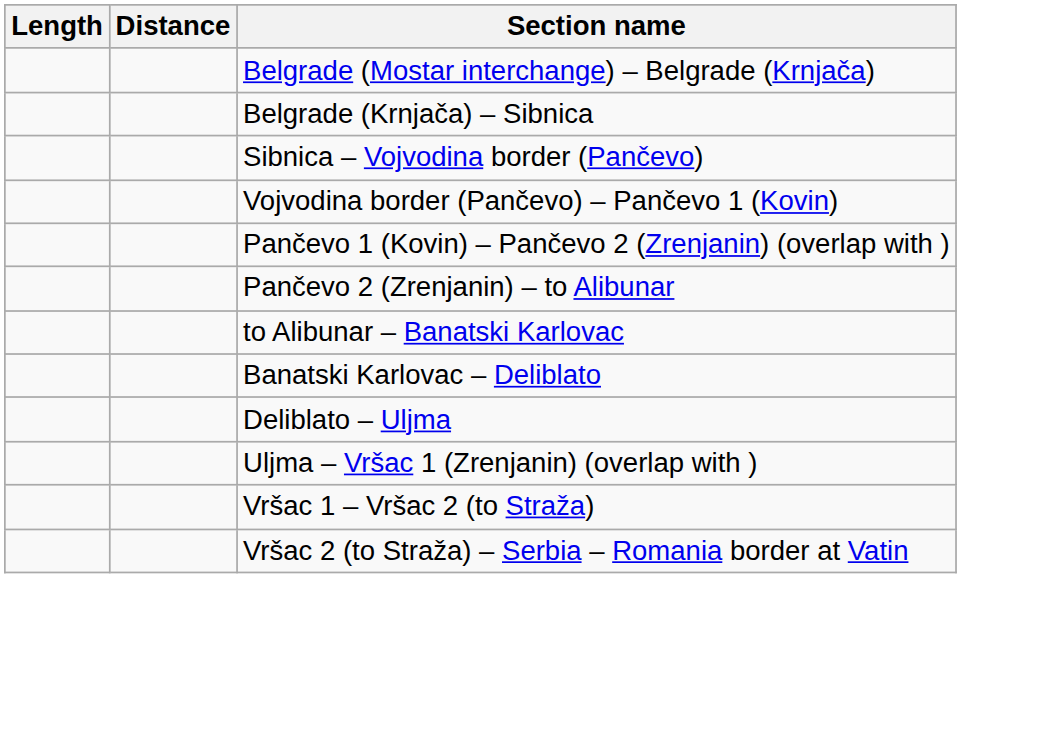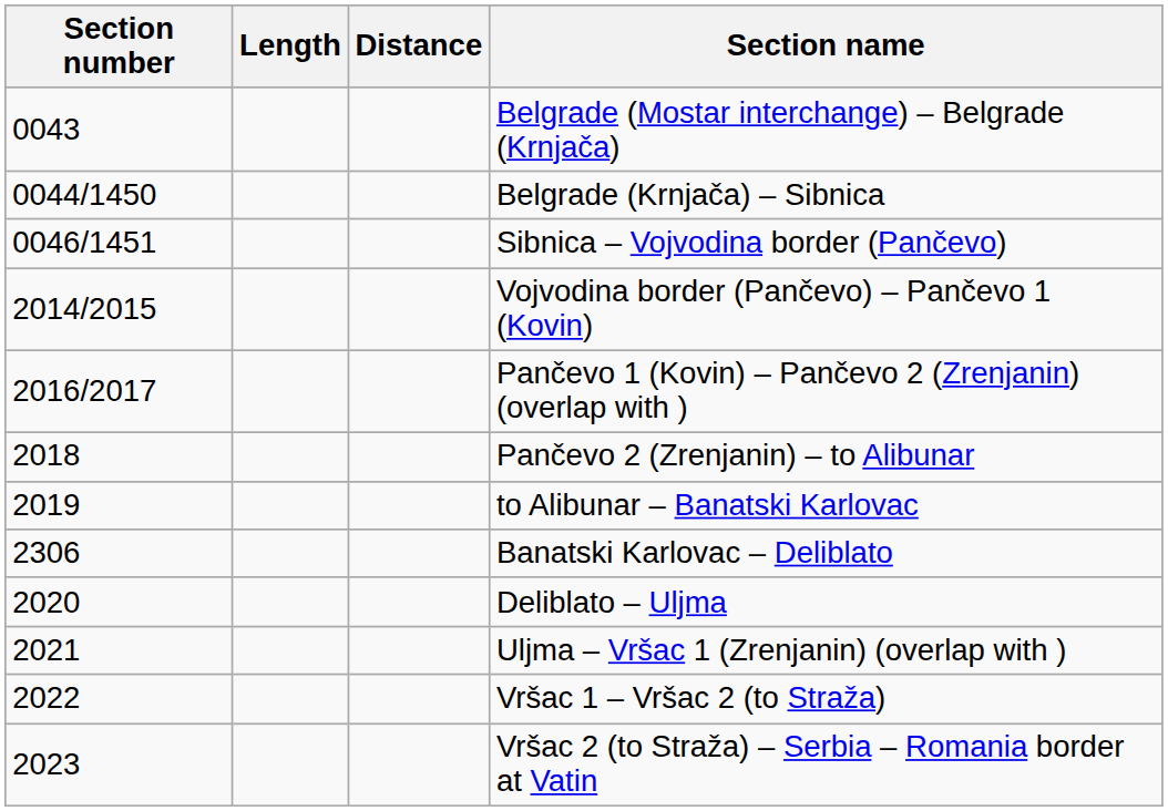+ column: Section number | 0043 | 0044/1450 | 0046/1451 | 2014/2015 | 2016/2017 | 2018 | 2019 | 2306 | 2020 | 2021 | 2022 | 2023
